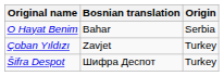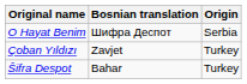O Hayat Benim | Bosnian translation: Bahar -> Шифра Деспот
Šifra Despot | Bosnian translation: Шифра Деспот -> Bahar
